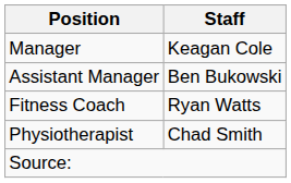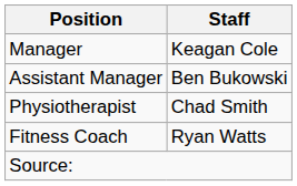rows swapped: Physiotherapist <-> Fitness Coach
